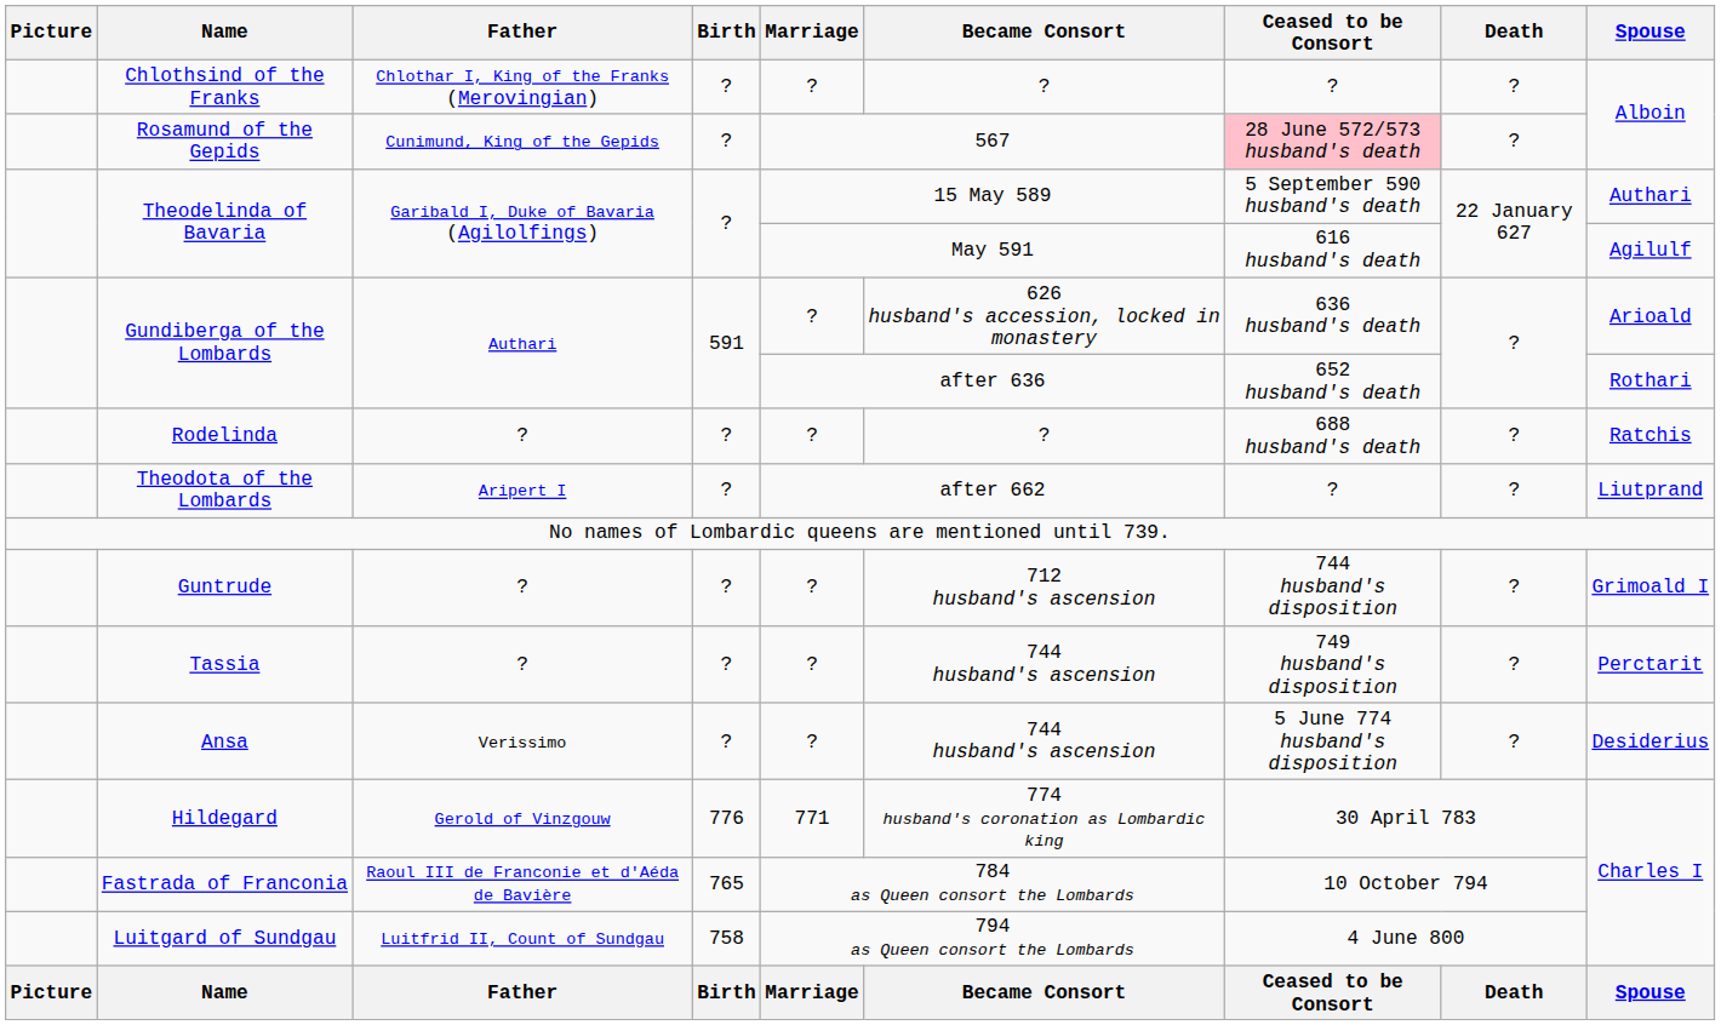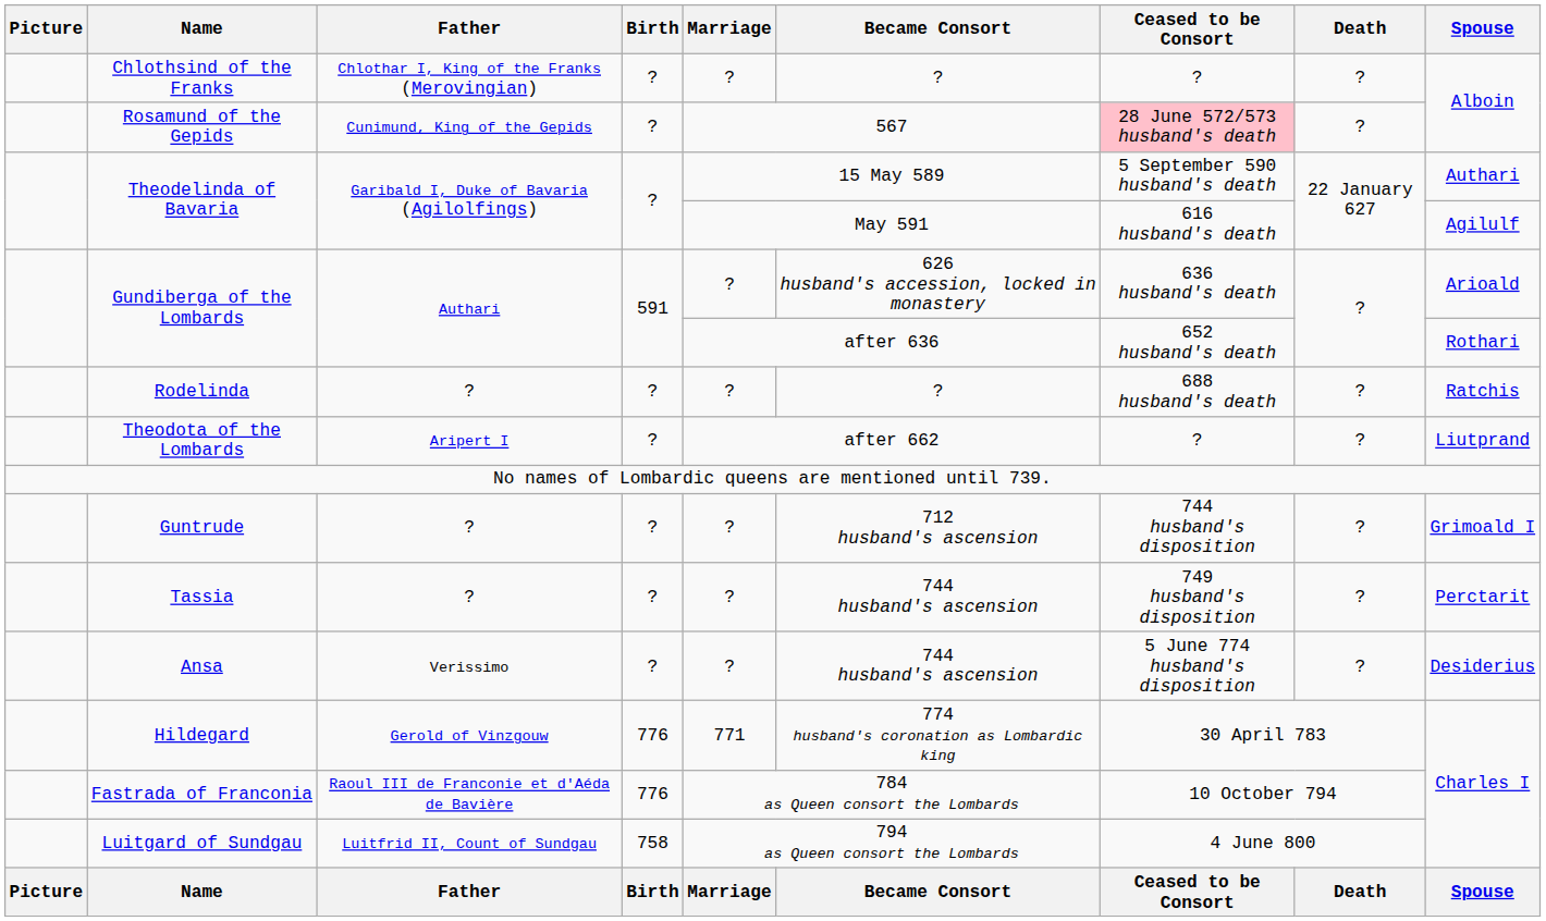Fastrada of Franconia | Birth: 765 -> 776
